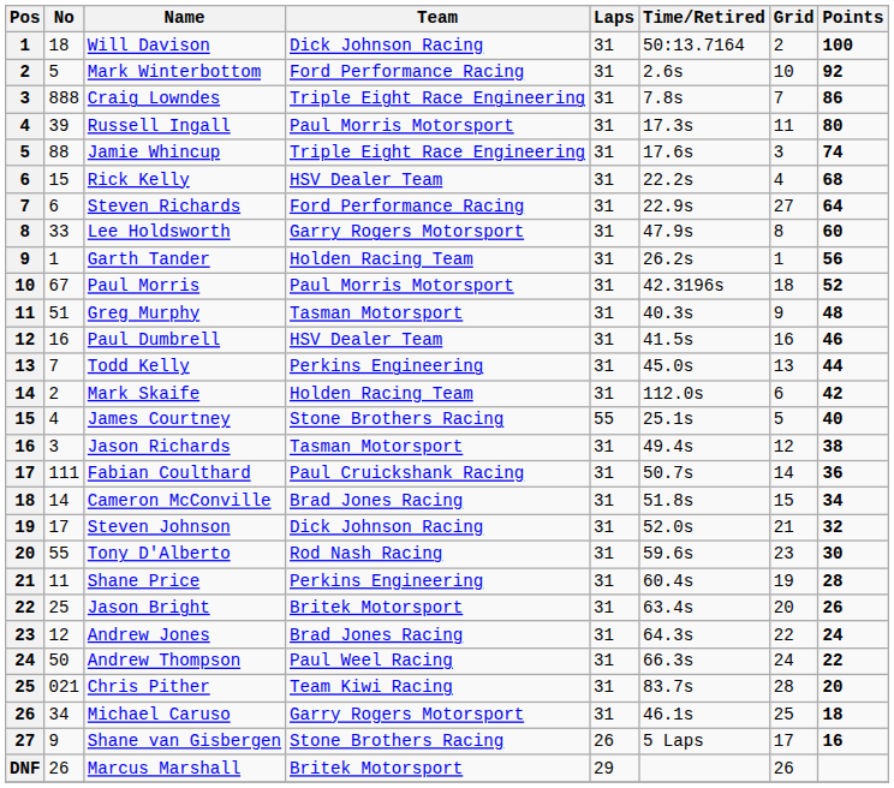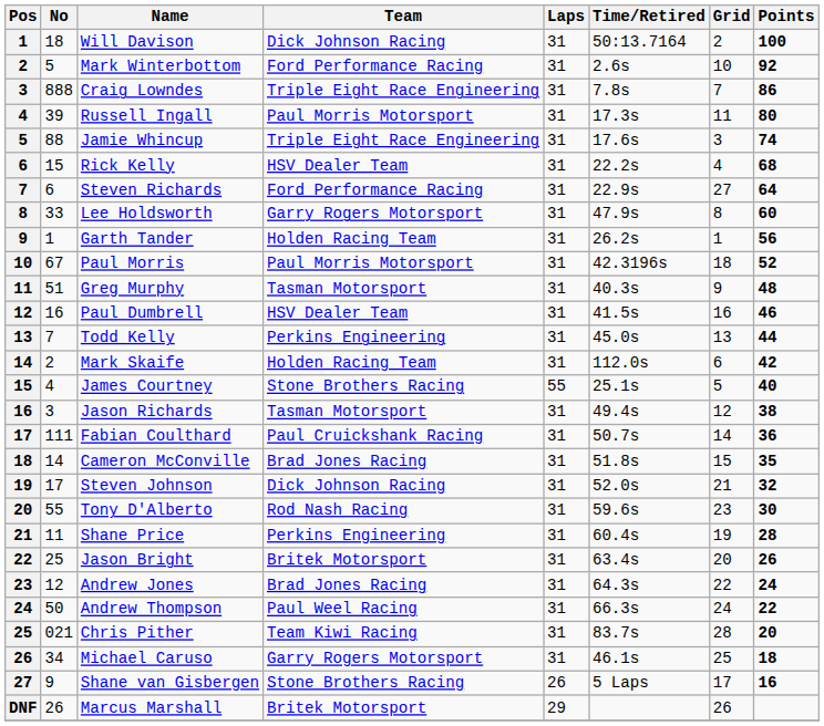Cameron McConville | Points: 34 -> 35
